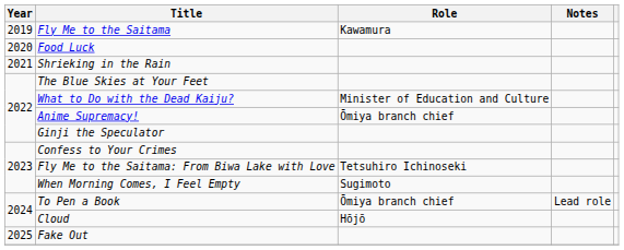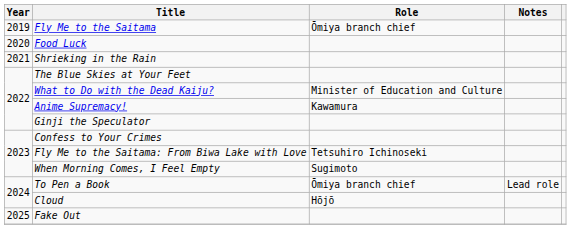Fly Me to the Saitama | Role: Kawamura -> Ōmiya branch chief
Anime Supremacy! | Role: Ōmiya branch chief -> Kawamura
